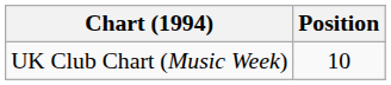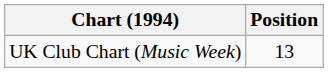UK Club Chart (Music Week) | Position: 10 -> 13
